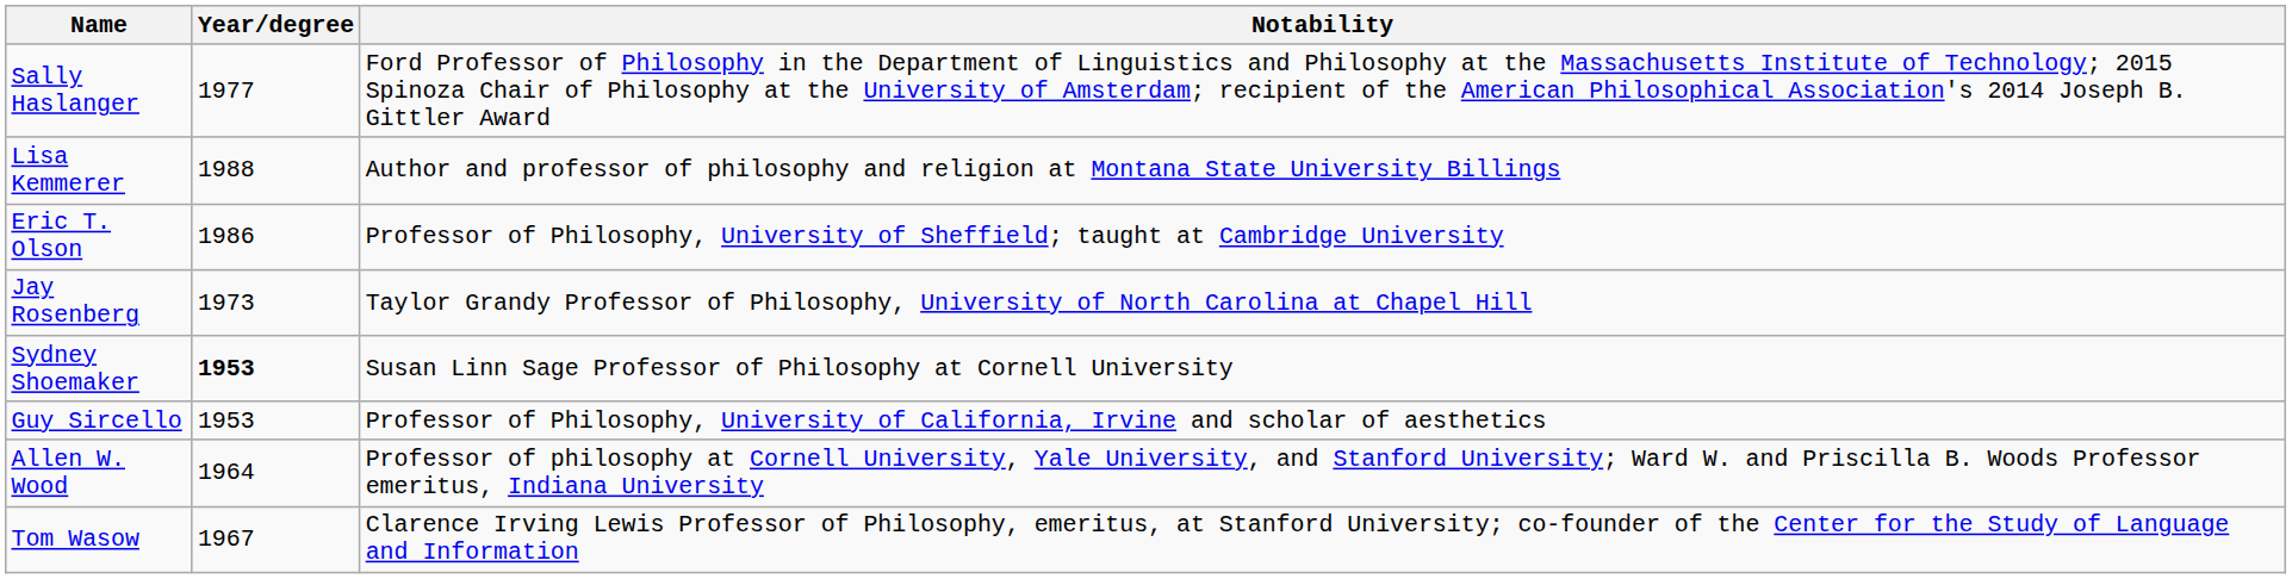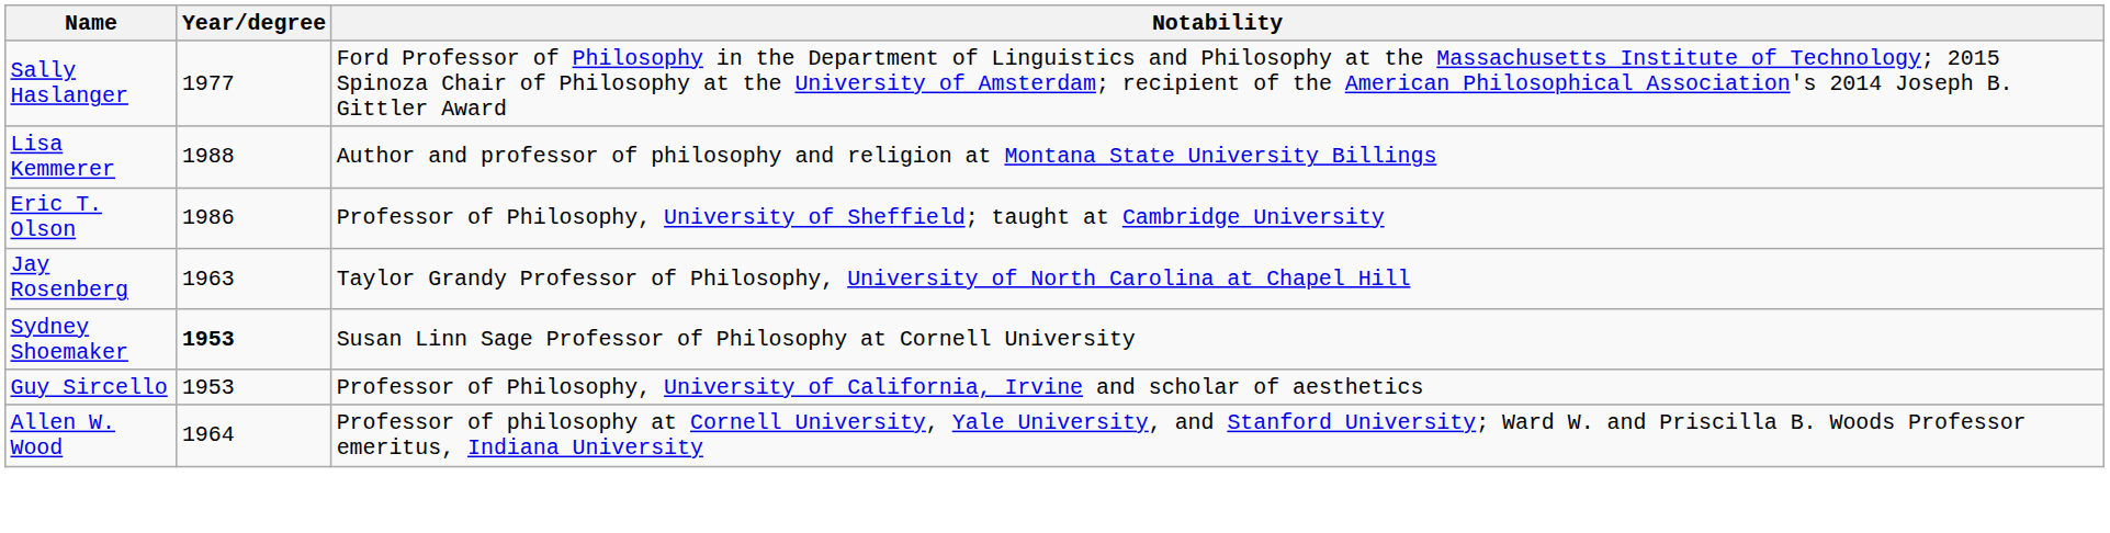Jay Rosenberg | Year/degree: 1973 -> 1963
- row: Tom Wasow | 1967 | Clarence Irving Lewis Professor of Philosophy, emeritus, at Stanford University; co-founder of the Center for the Study of Language and Information
